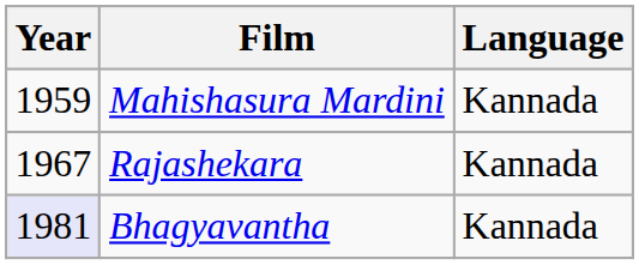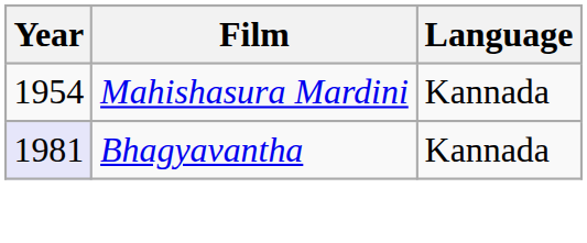Mahishasura Mardini | Year: 1959 -> 1954
- row: 1967 | Rajashekara | Kannada
